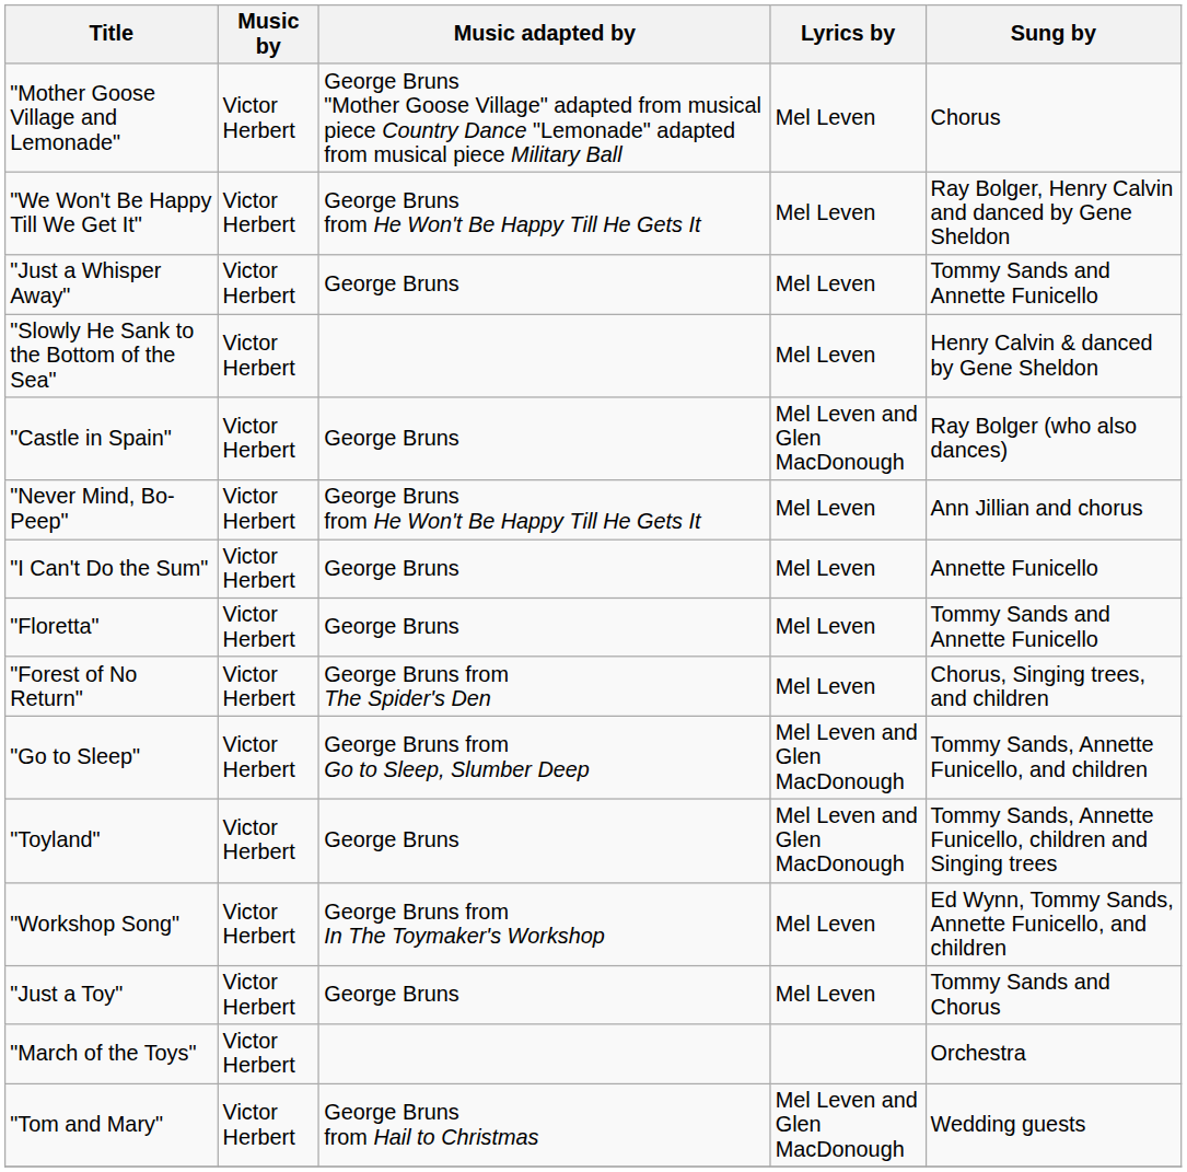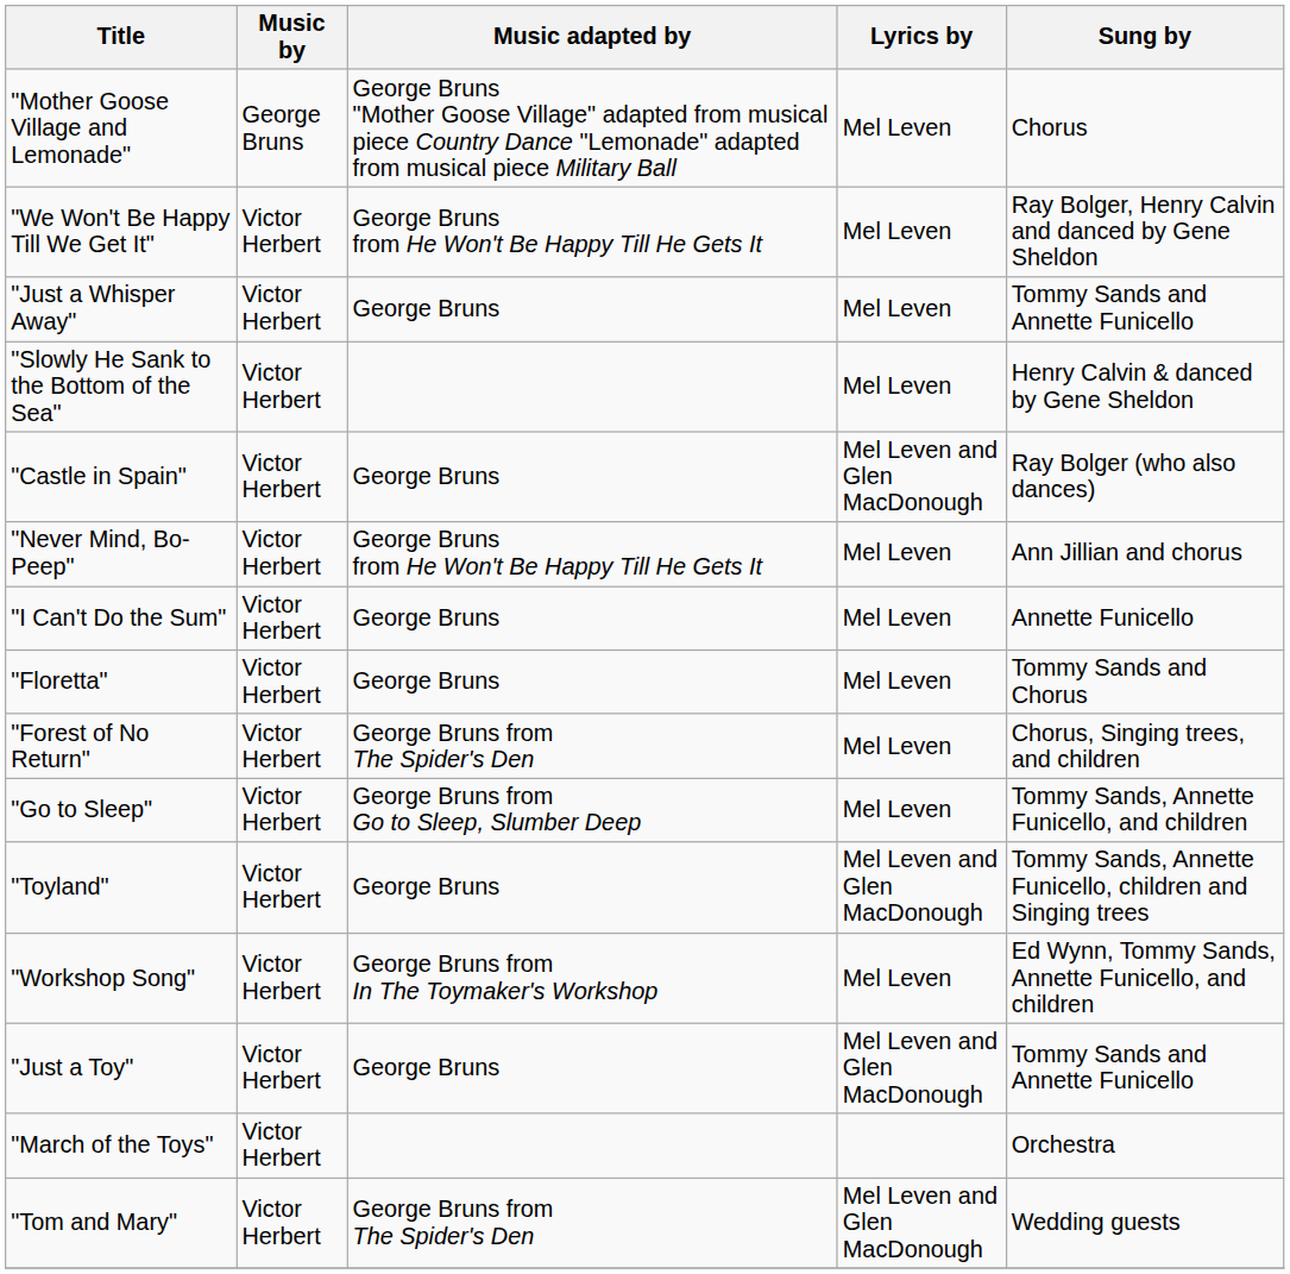"Mother Goose Village and Lemonade" | Music by: Victor Herbert -> George Bruns
"Floretta" | Sung by: Tommy Sands and Annette Funicello -> Tommy Sands and Chorus
"Go to Sleep" | Lyrics by: Mel Leven and Glen MacDonough -> Mel Leven
"Just a Toy" | Lyrics by: Mel Leven -> Mel Leven and Glen MacDonough
"Just a Toy" | Sung by: Tommy Sands and Chorus -> Tommy Sands and Annette Funicello
"Tom and Mary" | Music adapted by: George Bruns from Hail to Christmas -> George Bruns from The Spider's Den
